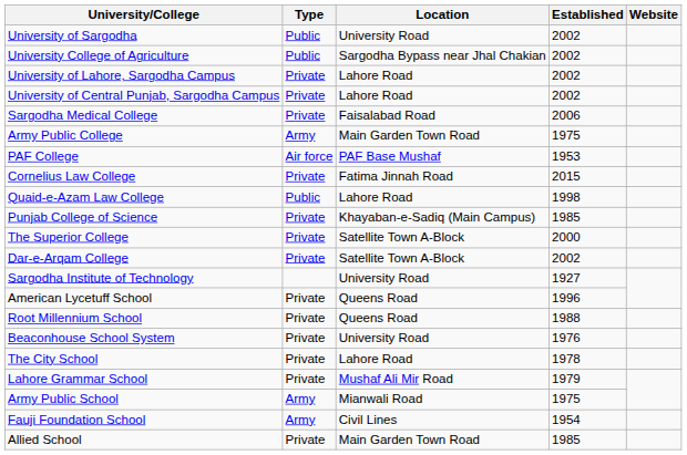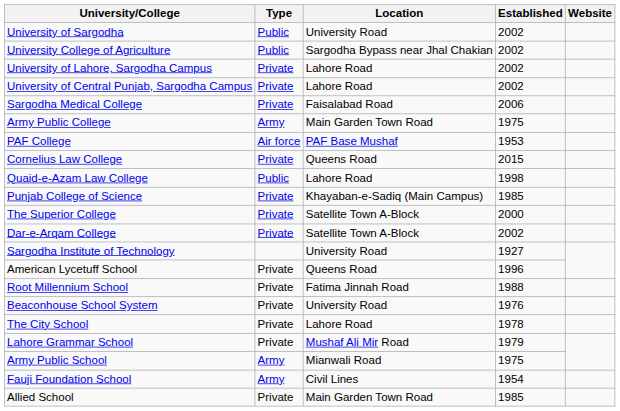Cornelius Law College | Location: Fatima Jinnah Road -> Queens Road
Root Millennium School | Location: Queens Road -> Fatima Jinnah Road
